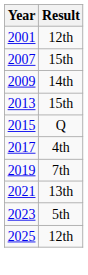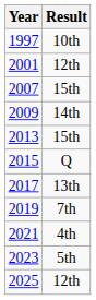+ row: 1997 | 10th
2017 | Result: 4th -> 13th
2021 | Result: 13th -> 4th
